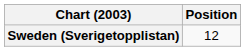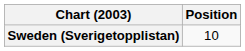Sweden (Sverigetopplistan) | Position: 12 -> 10
